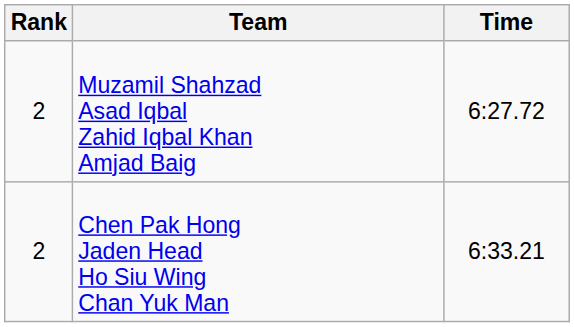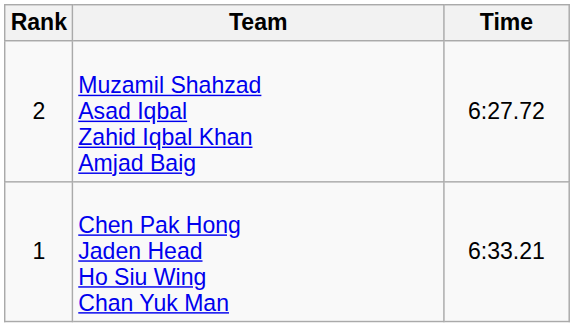Chen Pak Hong Jaden Head Ho Siu Wing Chan Yuk Man | Rank: 2 -> 1
